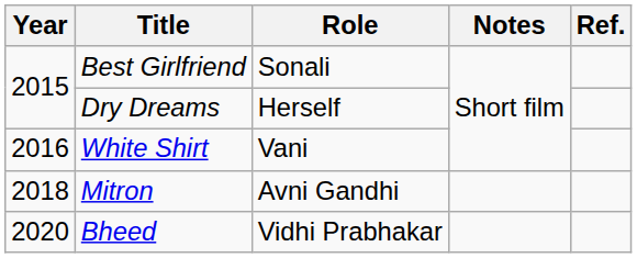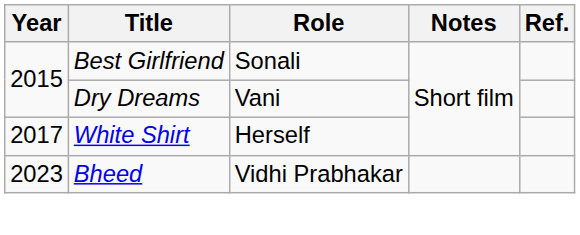Dry Dreams | Role: Herself -> Vani
White Shirt | Year: 2016 -> 2017
White Shirt | Role: Vani -> Herself
- row: 2018 | Mitron | Avni Gandhi
Bheed | Year: 2020 -> 2023
